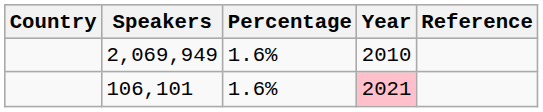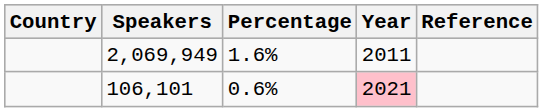2,069,949 | Year: 2010 -> 2011
106,101 | Percentage: 1.6% -> 0.6%
